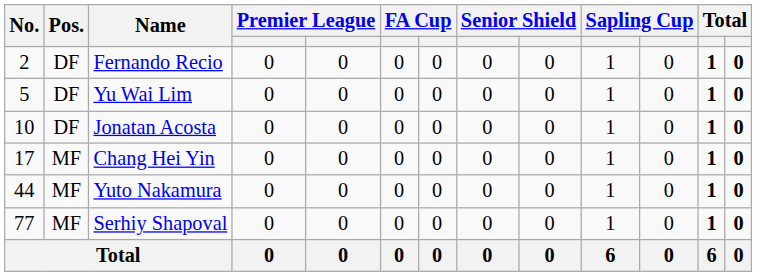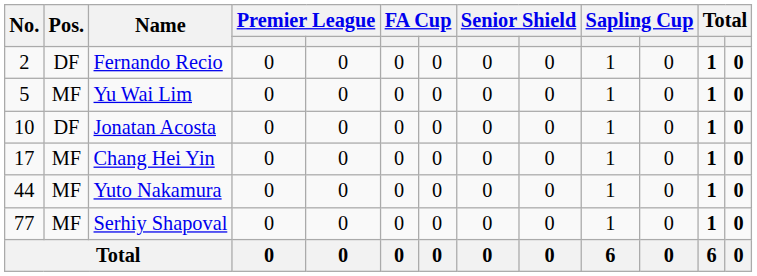Yu Wai Lim | Pos.: DF -> MF
